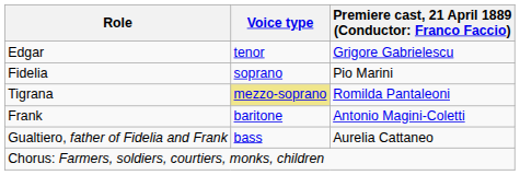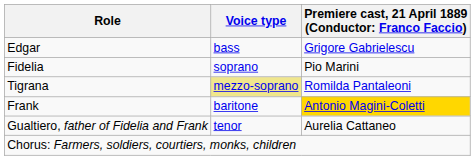Edgar | Voice type: tenor -> bass
Frank | column 3: no background -> gold background
Gualtiero, father of Fidelia and Frank | Voice type: bass -> tenor
